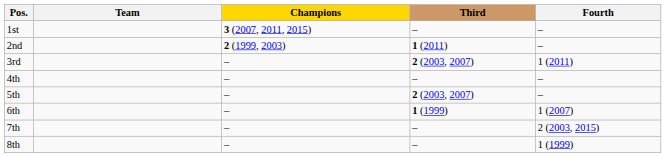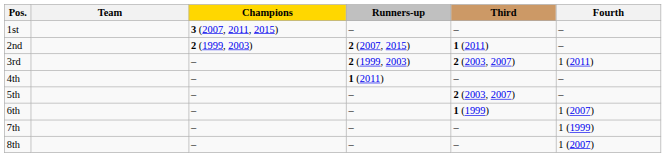+ column: Runners-up | – | 2 (2007, 2015) | 2 (1999, 2003) | 1 (2011) | – | – | – | –
7th | Fourth: 2 (2003, 2015) -> 1 (1999)
8th | Fourth: 1 (1999) -> 1 (2007)
